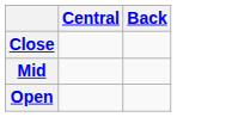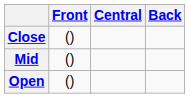+ column: Front | () | () | ()
